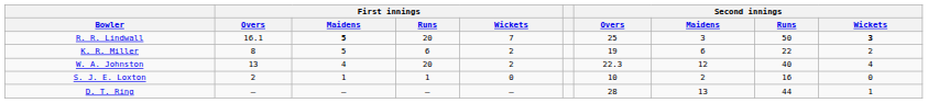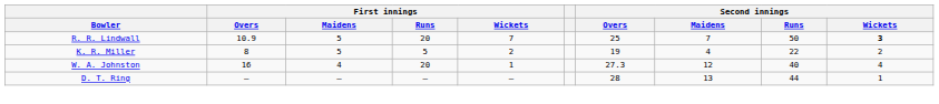R. R. Lindwall | First innings / Overs: 16.1 -> 10.9
R. R. Lindwall | First innings / Maidens: bold -> normal
R. R. Lindwall | Second innings / Maidens: 3 -> 7
K. R. Miller | First innings / Runs: 6 -> 5
K. R. Miller | Second innings / Maidens: 6 -> 4
W. A. Johnston | First innings / Overs: 13 -> 16
W. A. Johnston | First innings / Wickets: 2 -> 1
W. A. Johnston | Second innings / Overs: 22.3 -> 27.3
- row: S. J. E. Loxton | 2 | 1 | 1 | 0 | 10 | 2 | 16 | 0
